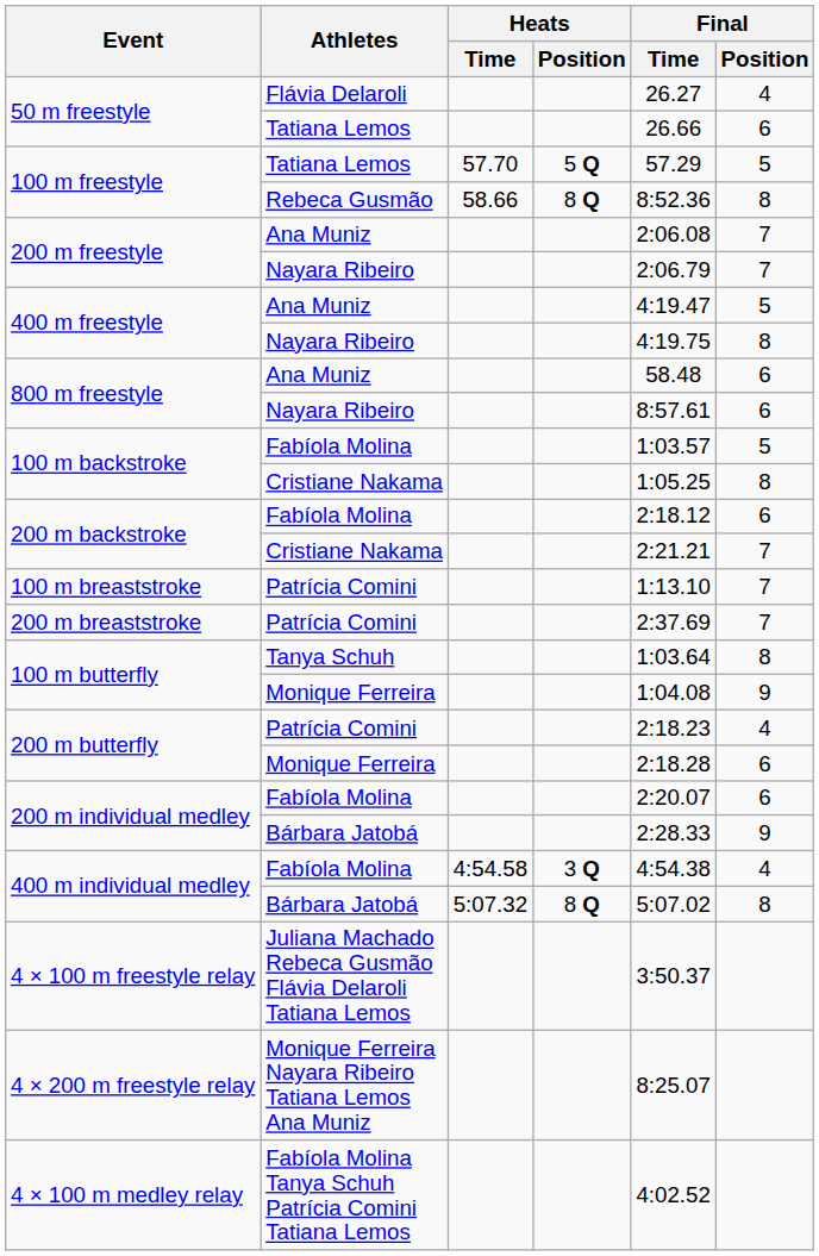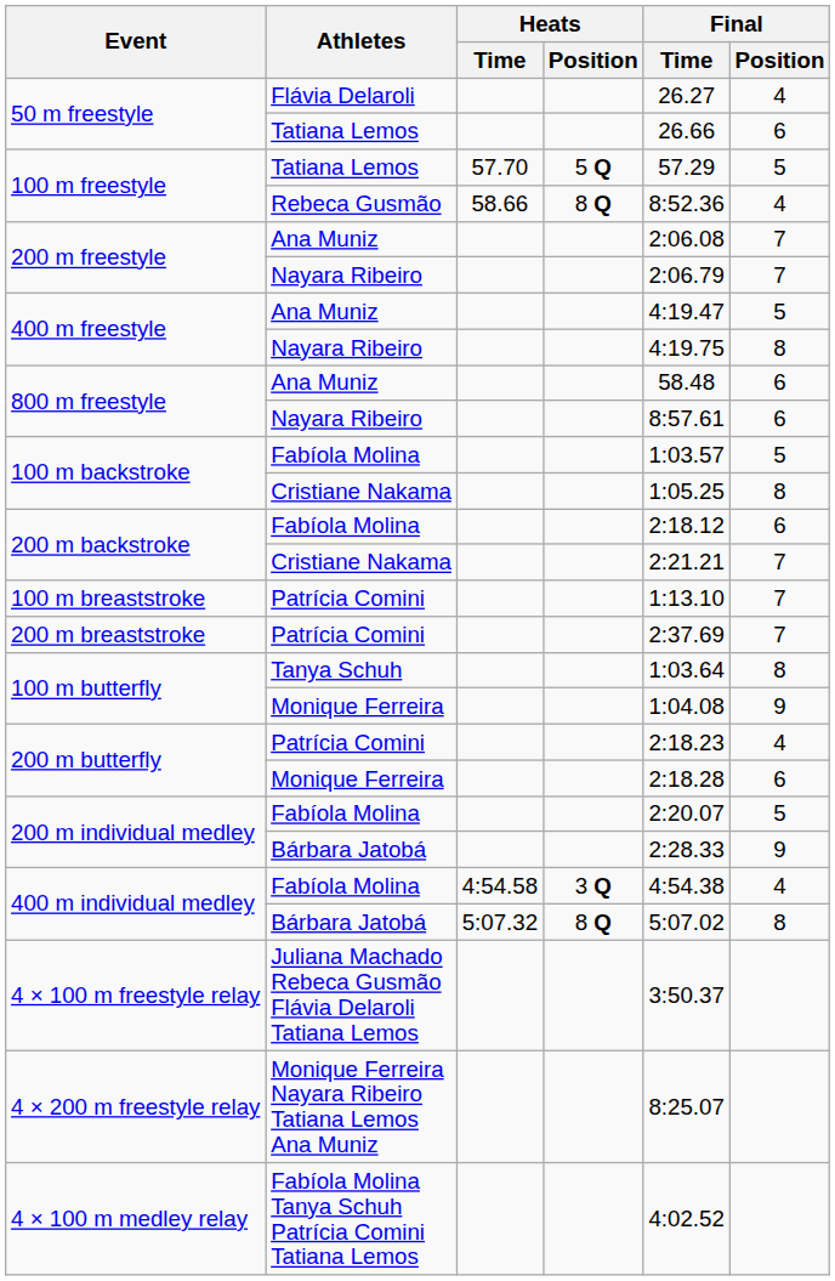100 m freestyle / Rebeca Gusmão | Final / Position: 8 -> 4
200 m individual medley / Fabíola Molina | Final / Position: 6 -> 5
